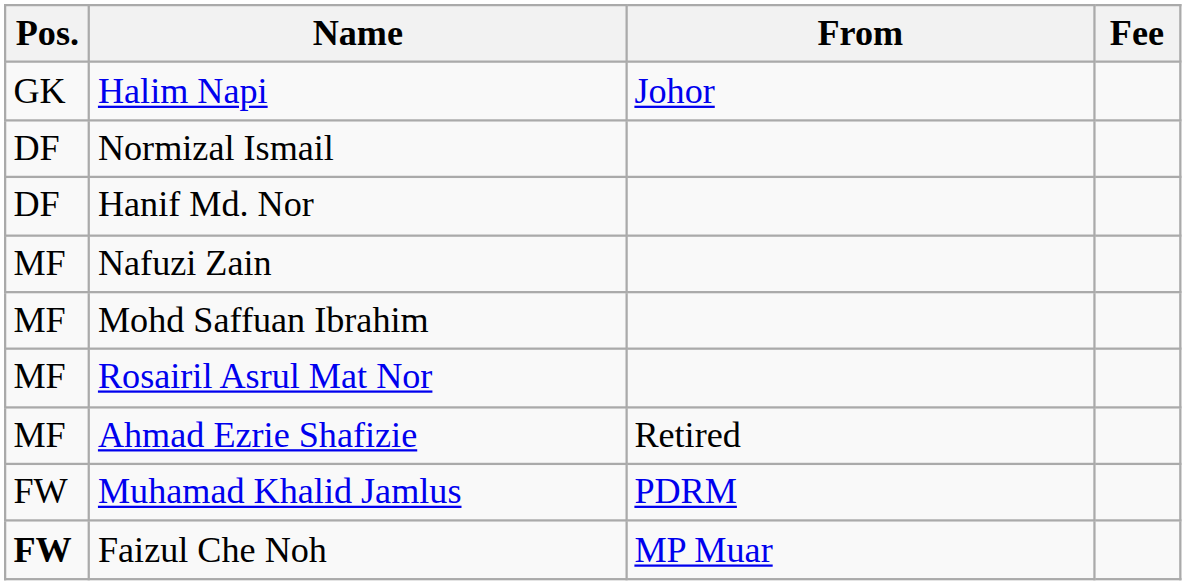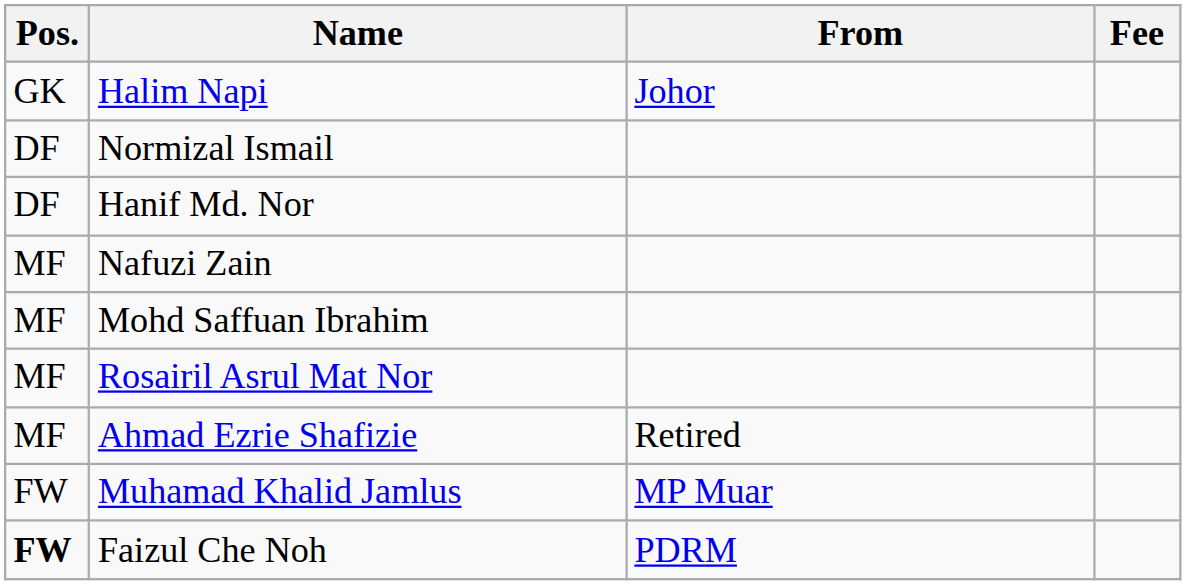Muhamad Khalid Jamlus | From: PDRM -> MP Muar
Faizul Che Noh | From: MP Muar -> PDRM
